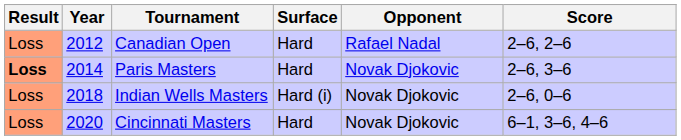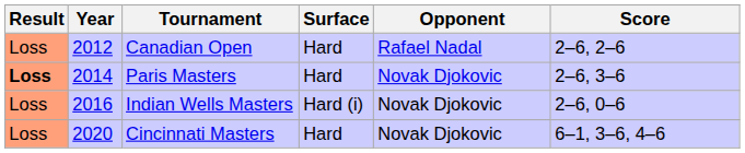Indian Wells Masters | Year: 2018 -> 2016
